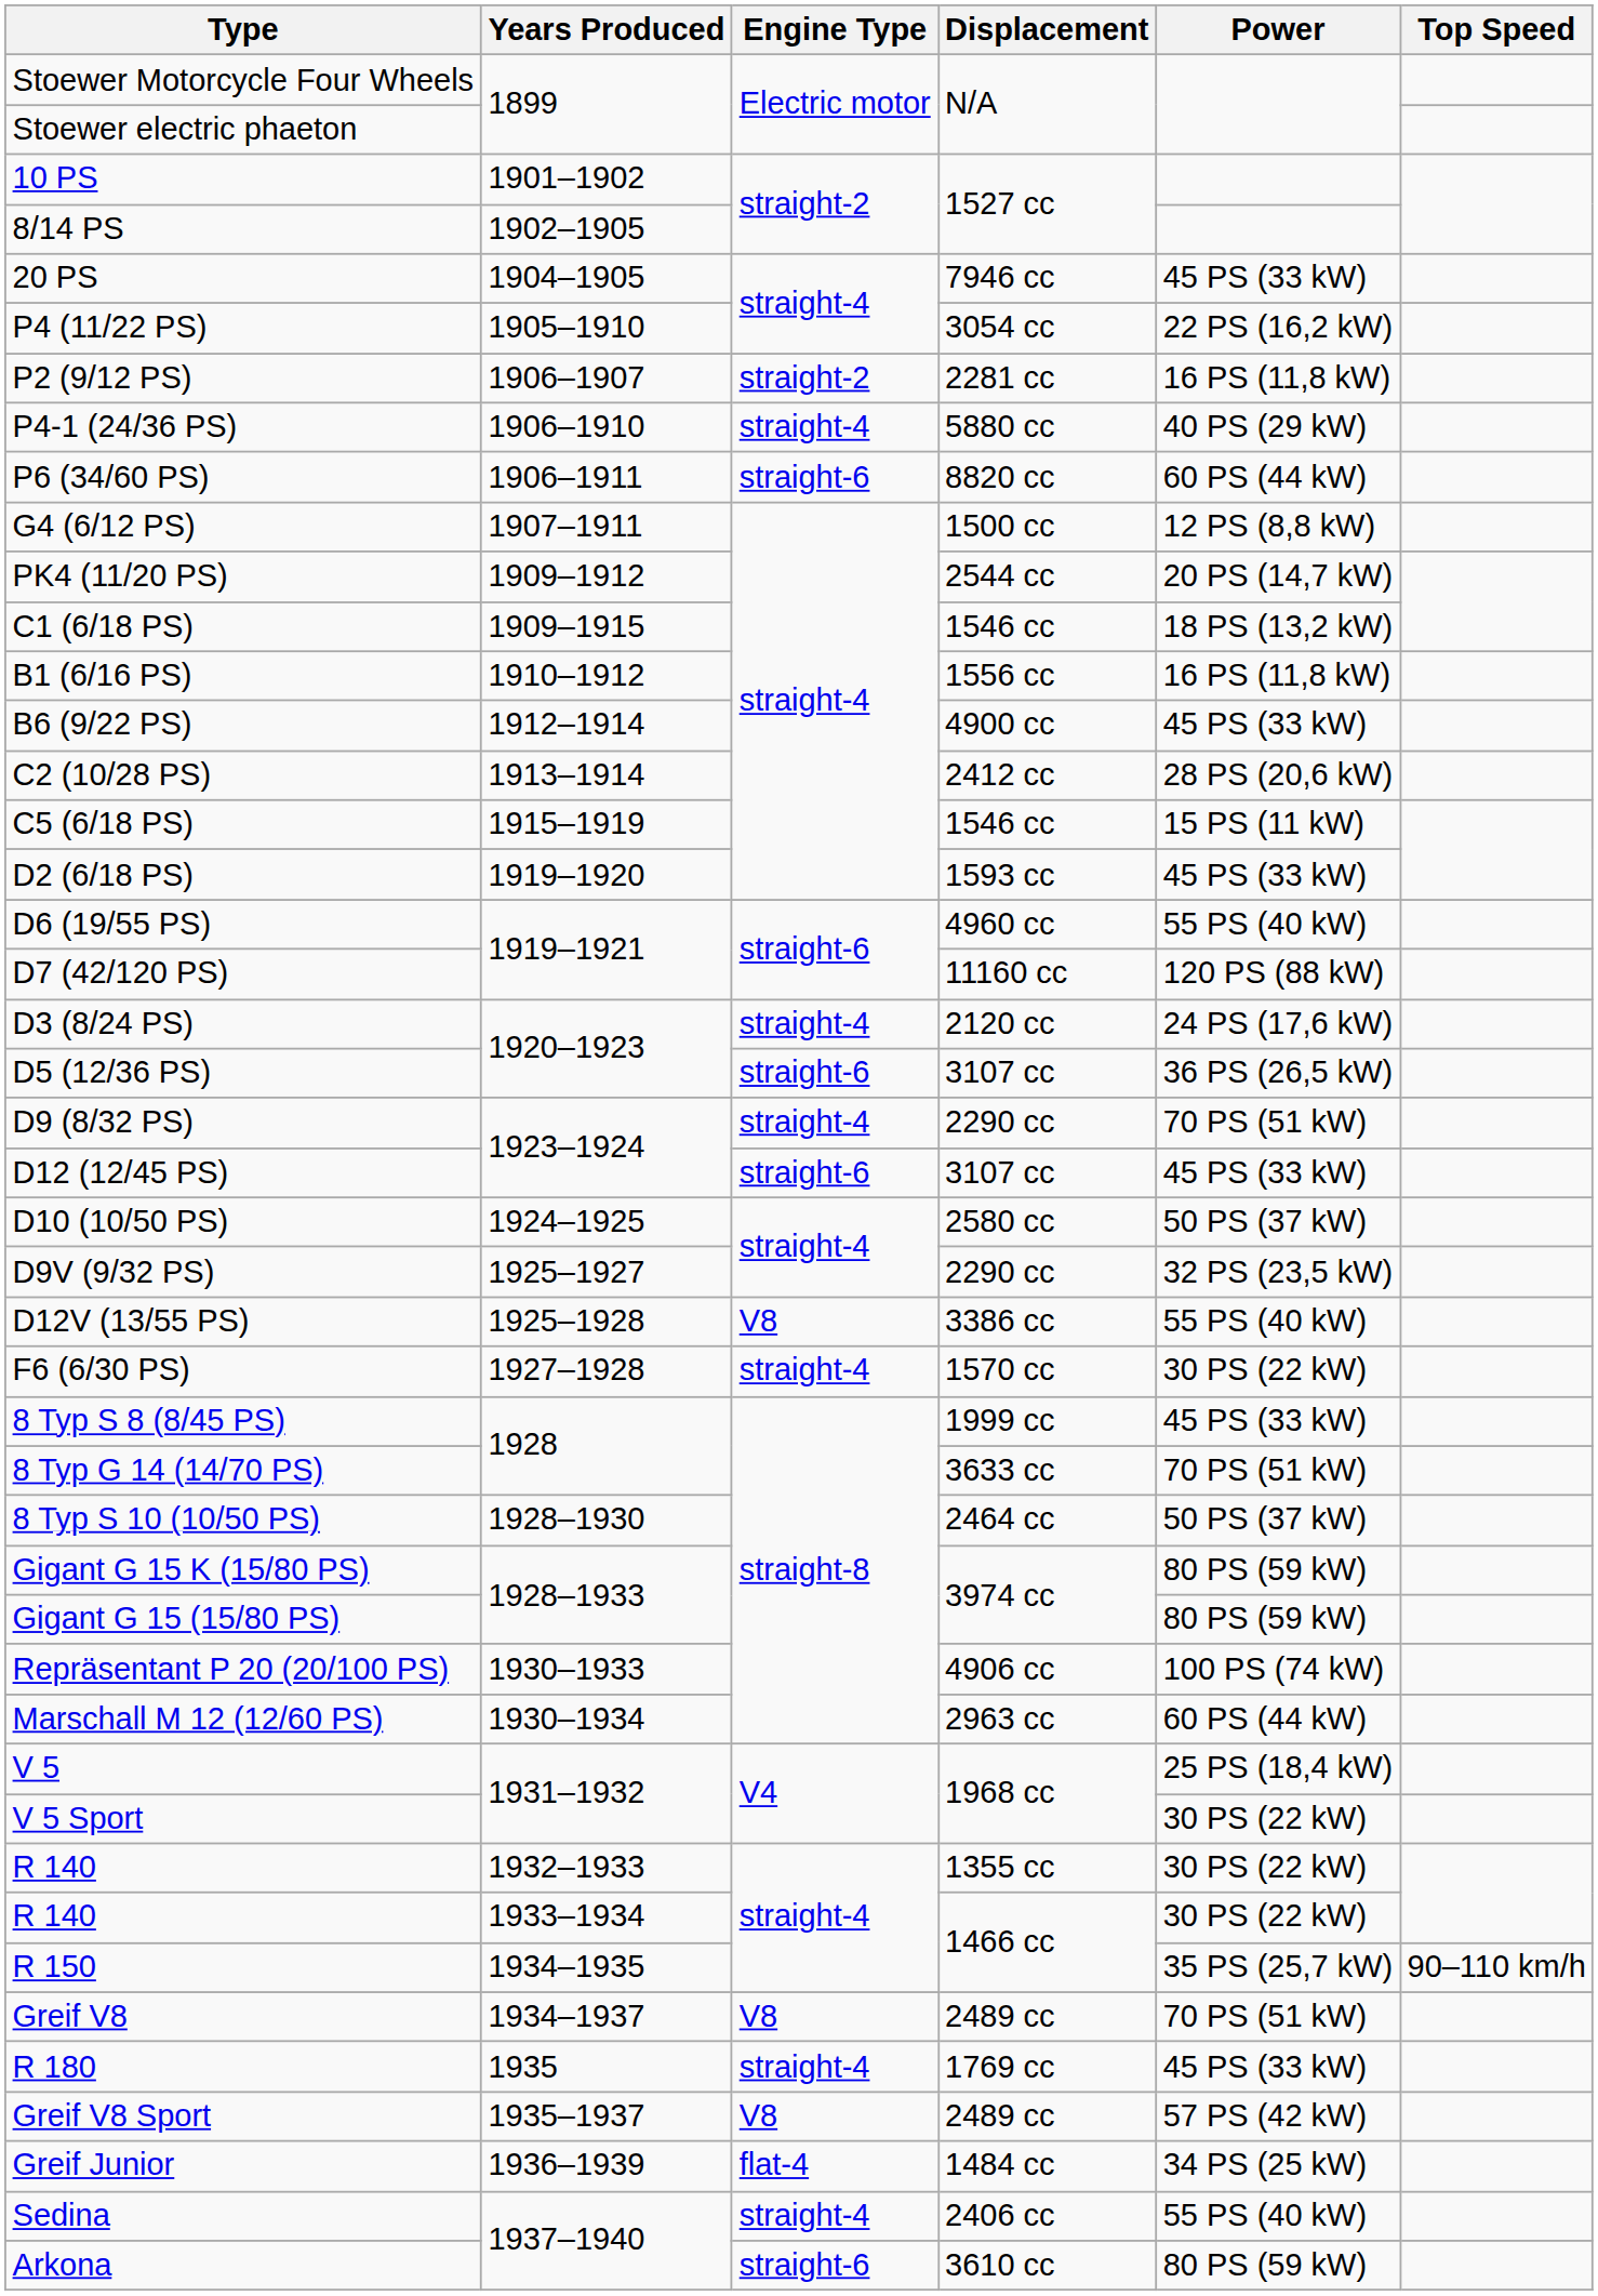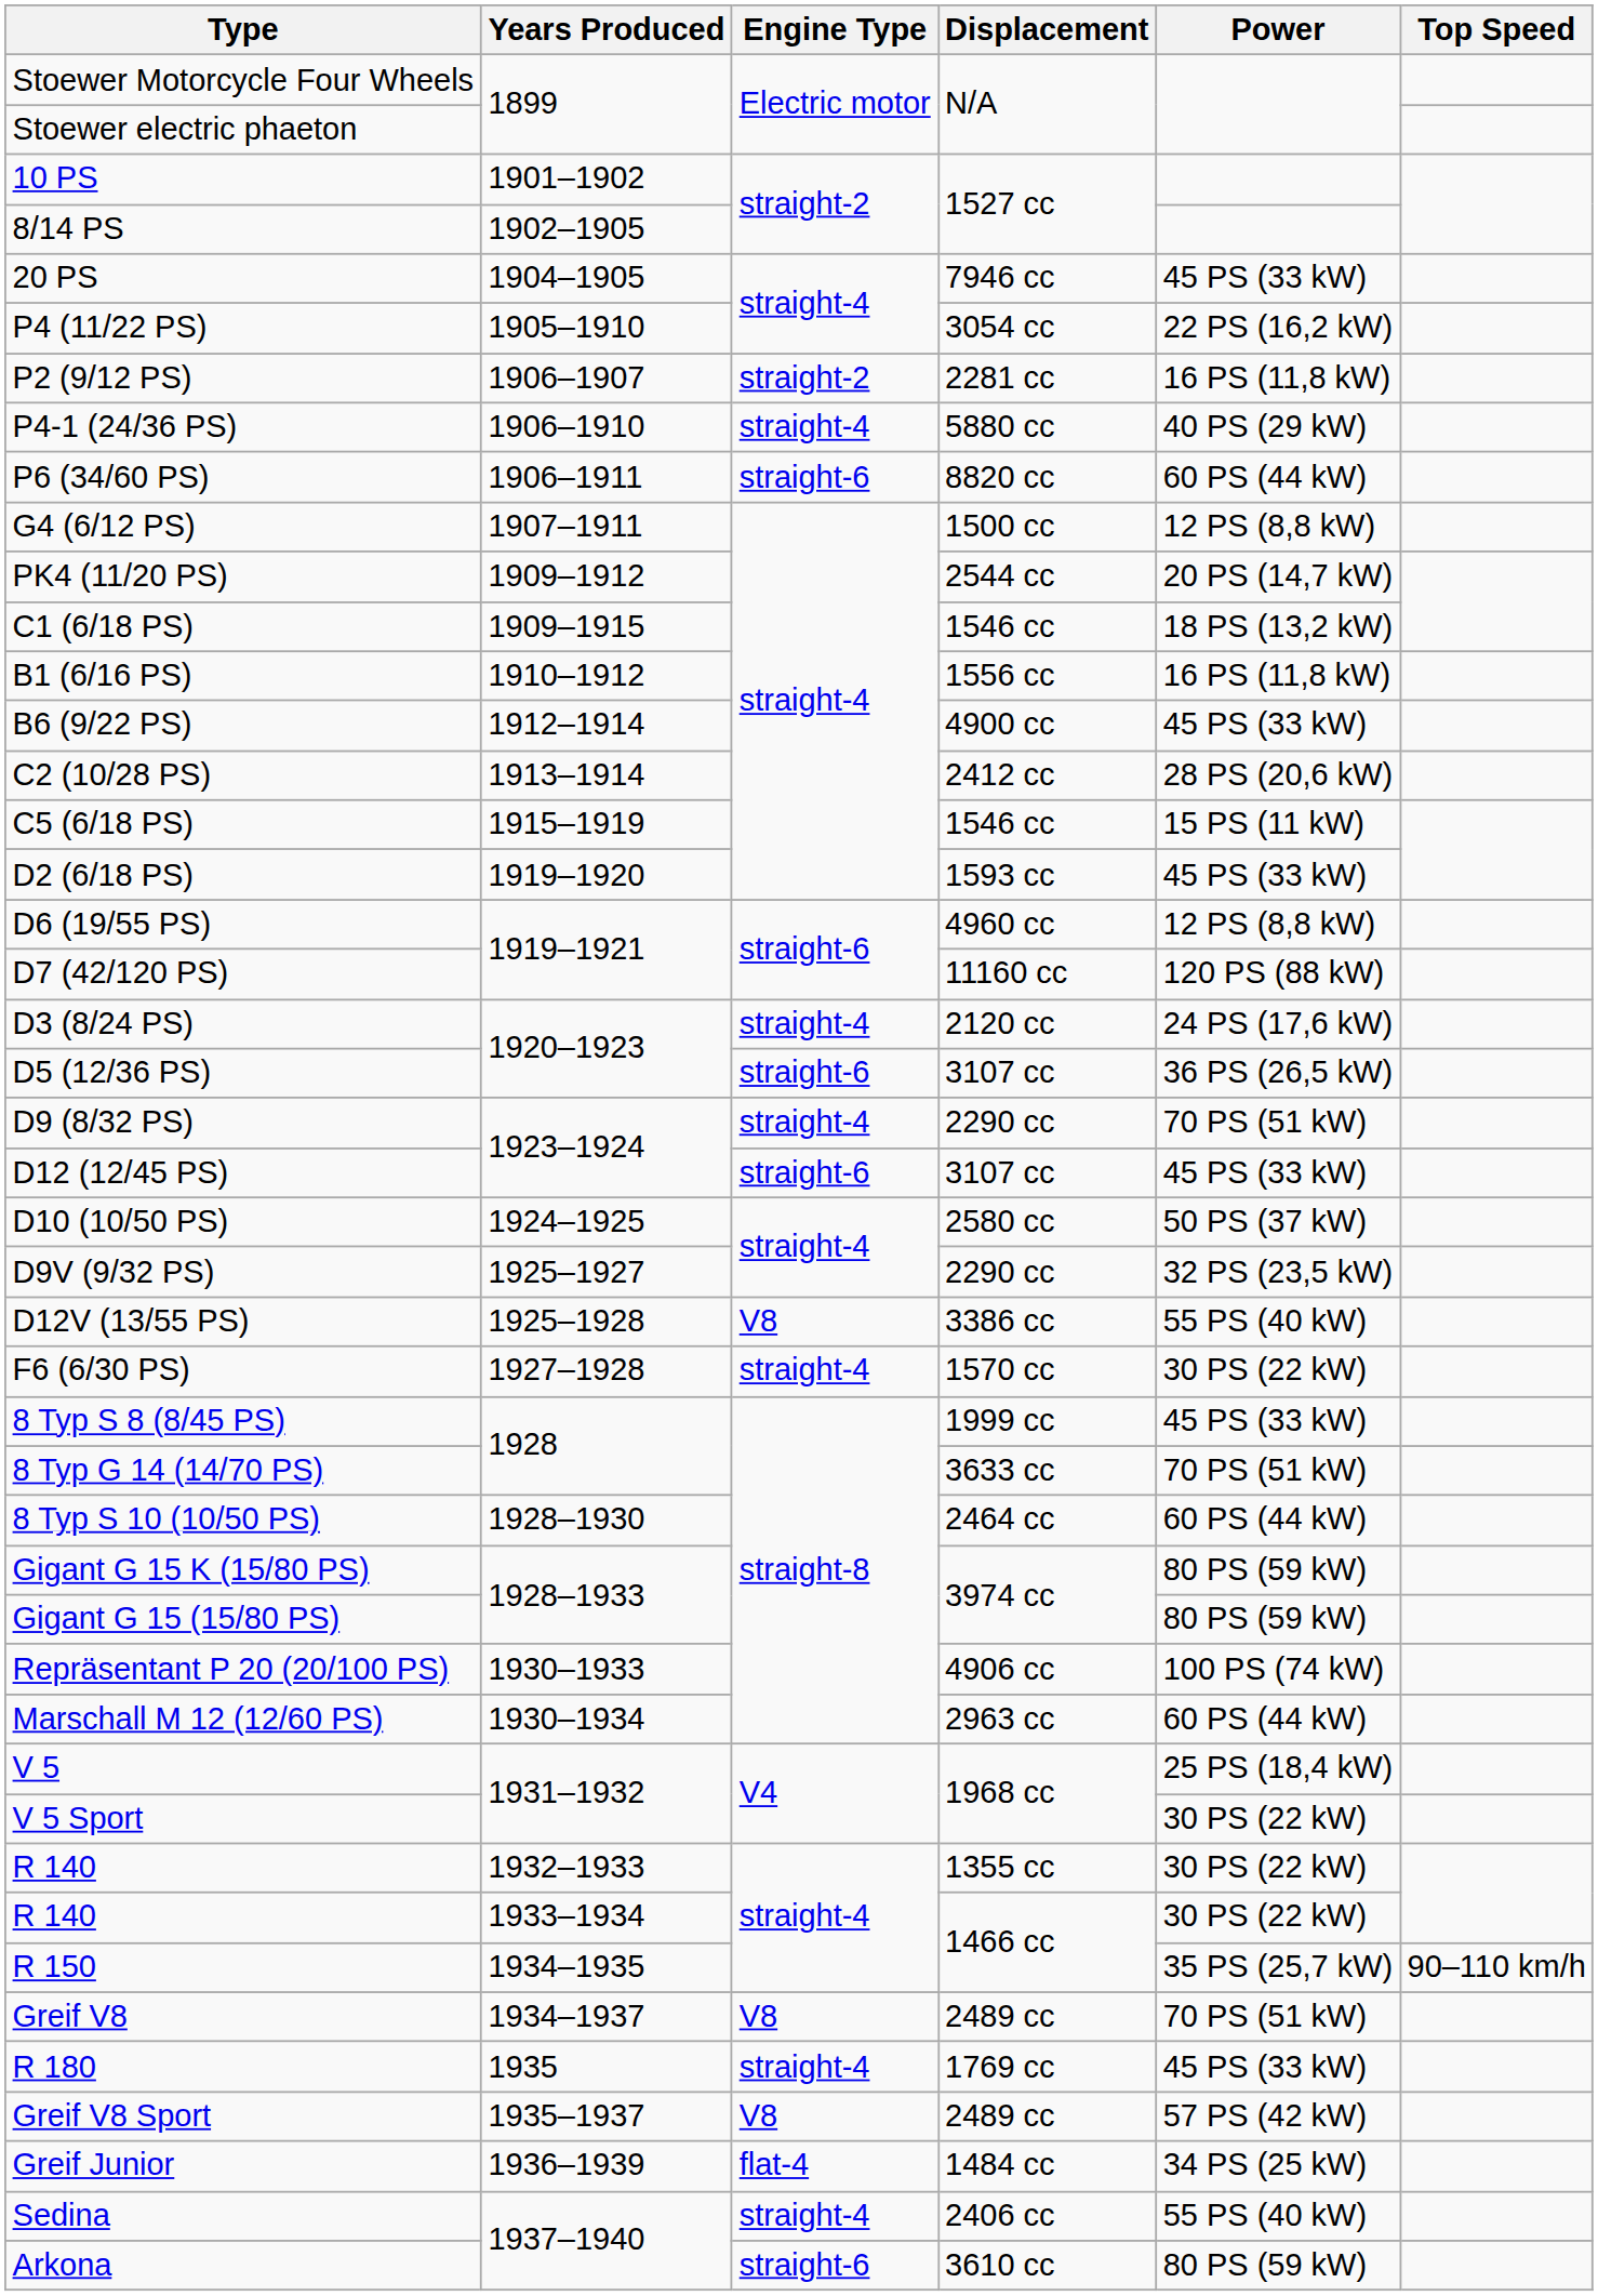D6 (19/55 PS) | Power: 55 PS (40 kW) -> 12 PS (8,8 kW)
8 Typ S 10 (10/50 PS) | Power: 50 PS (37 kW) -> 60 PS (44 kW)
